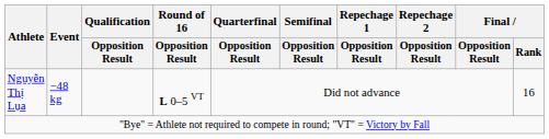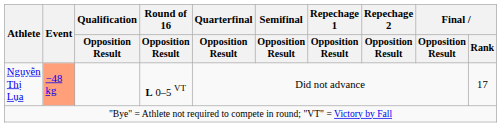Nguyễn Thị Lụa | Event: no background -> lightsalmon background
Nguyễn Thị Lụa | Final / Rank: 16 -> 17
